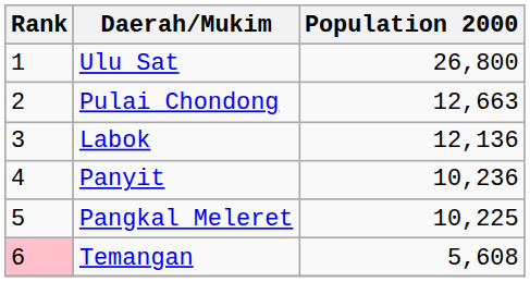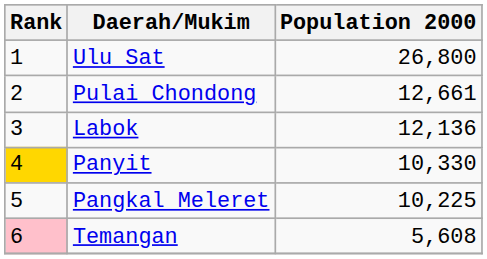Pulai Chondong | Population 2000: 12,663 -> 12,661
Panyit | Rank: no background -> gold background
Panyit | Population 2000: 10,236 -> 10,330
